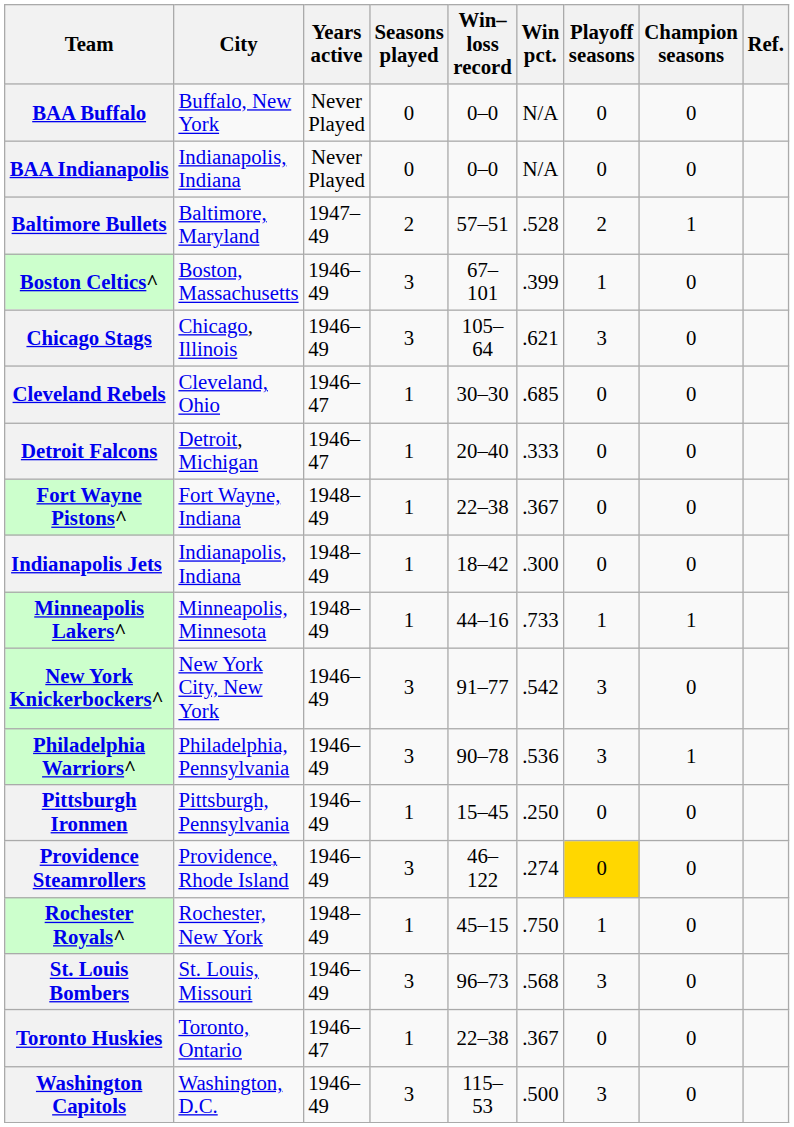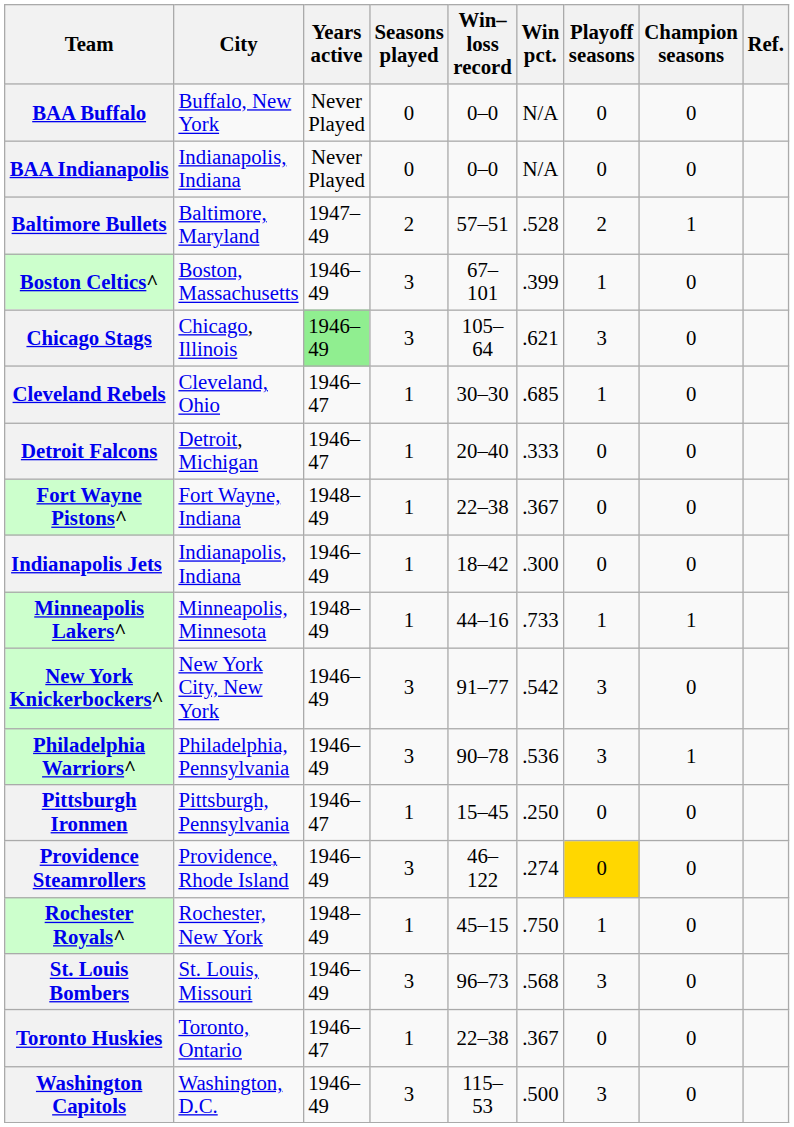Chicago Stags | Years active: no background -> lightgreen background
Cleveland Rebels | Playoff seasons: 0 -> 1
Indianapolis Jets | Years active: 1948–49 -> 1946–49
Pittsburgh Ironmen | Years active: 1946–49 -> 1946–47
